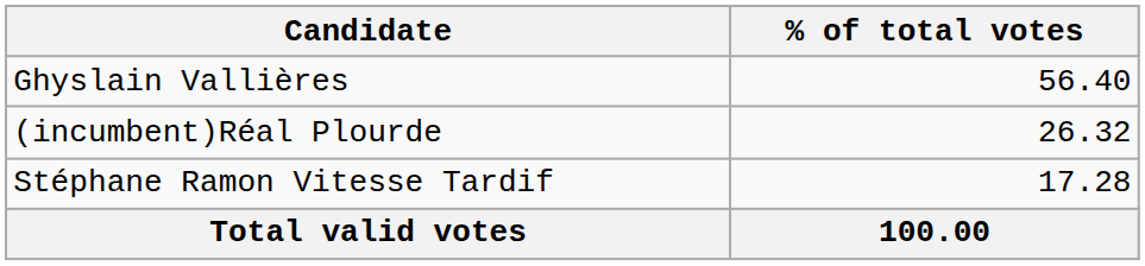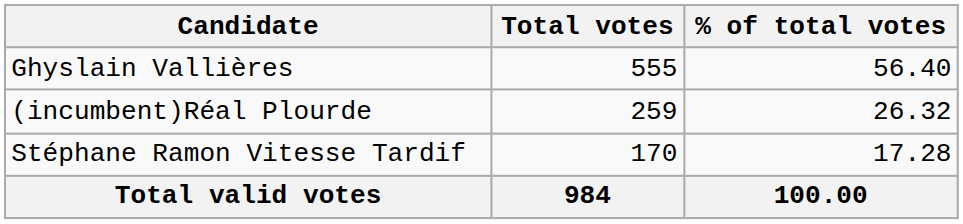+ column: Total votes | 555 | 259 | 170 | 984
